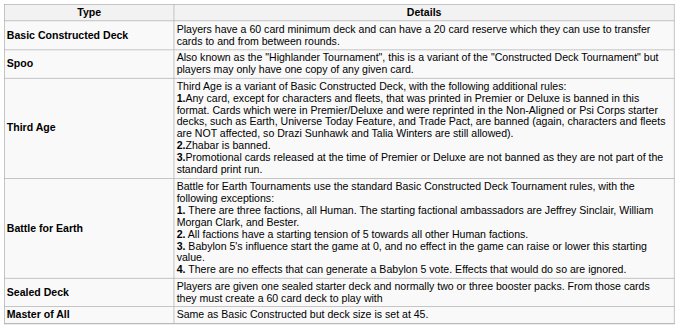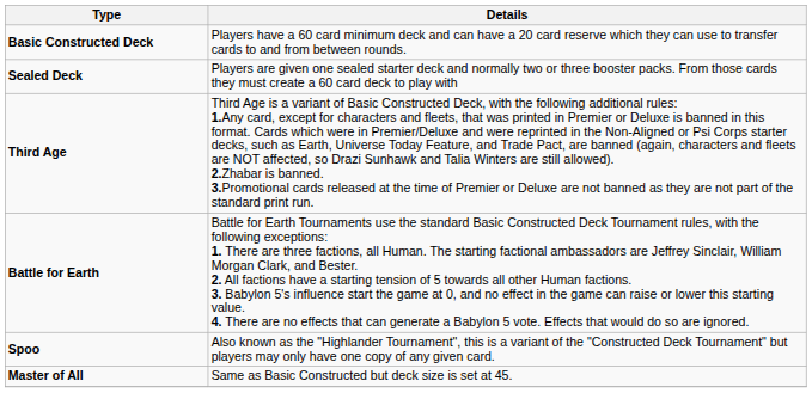rows swapped: Sealed Deck <-> Spoo
